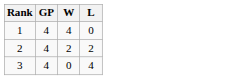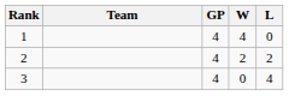+ column: Team
